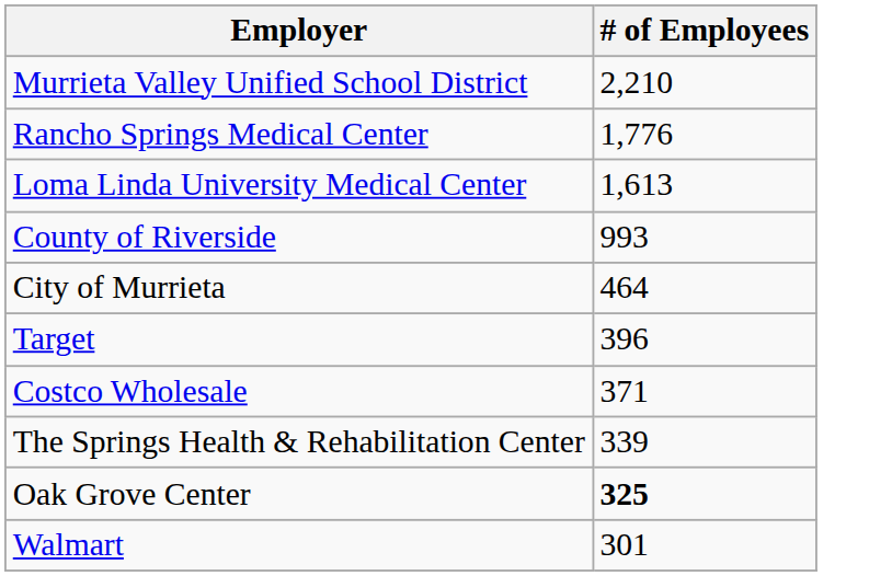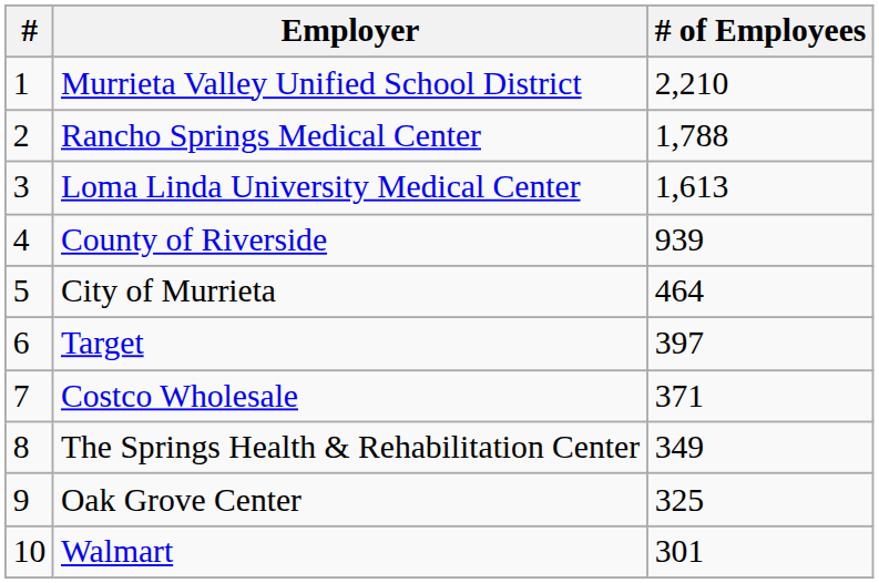+ column: # | 1 | 2 | 3 | 4 | 5 | 6 | 7 | 8 | 9 | 10
Rancho Springs Medical Center | # of Employees: 1,776 -> 1,788
County of Riverside | # of Employees: 993 -> 939
Target | # of Employees: 396 -> 397
The Springs Health & Rehabilitation Center | # of Employees: 339 -> 349
Oak Grove Center | # of Employees: bold -> normal
